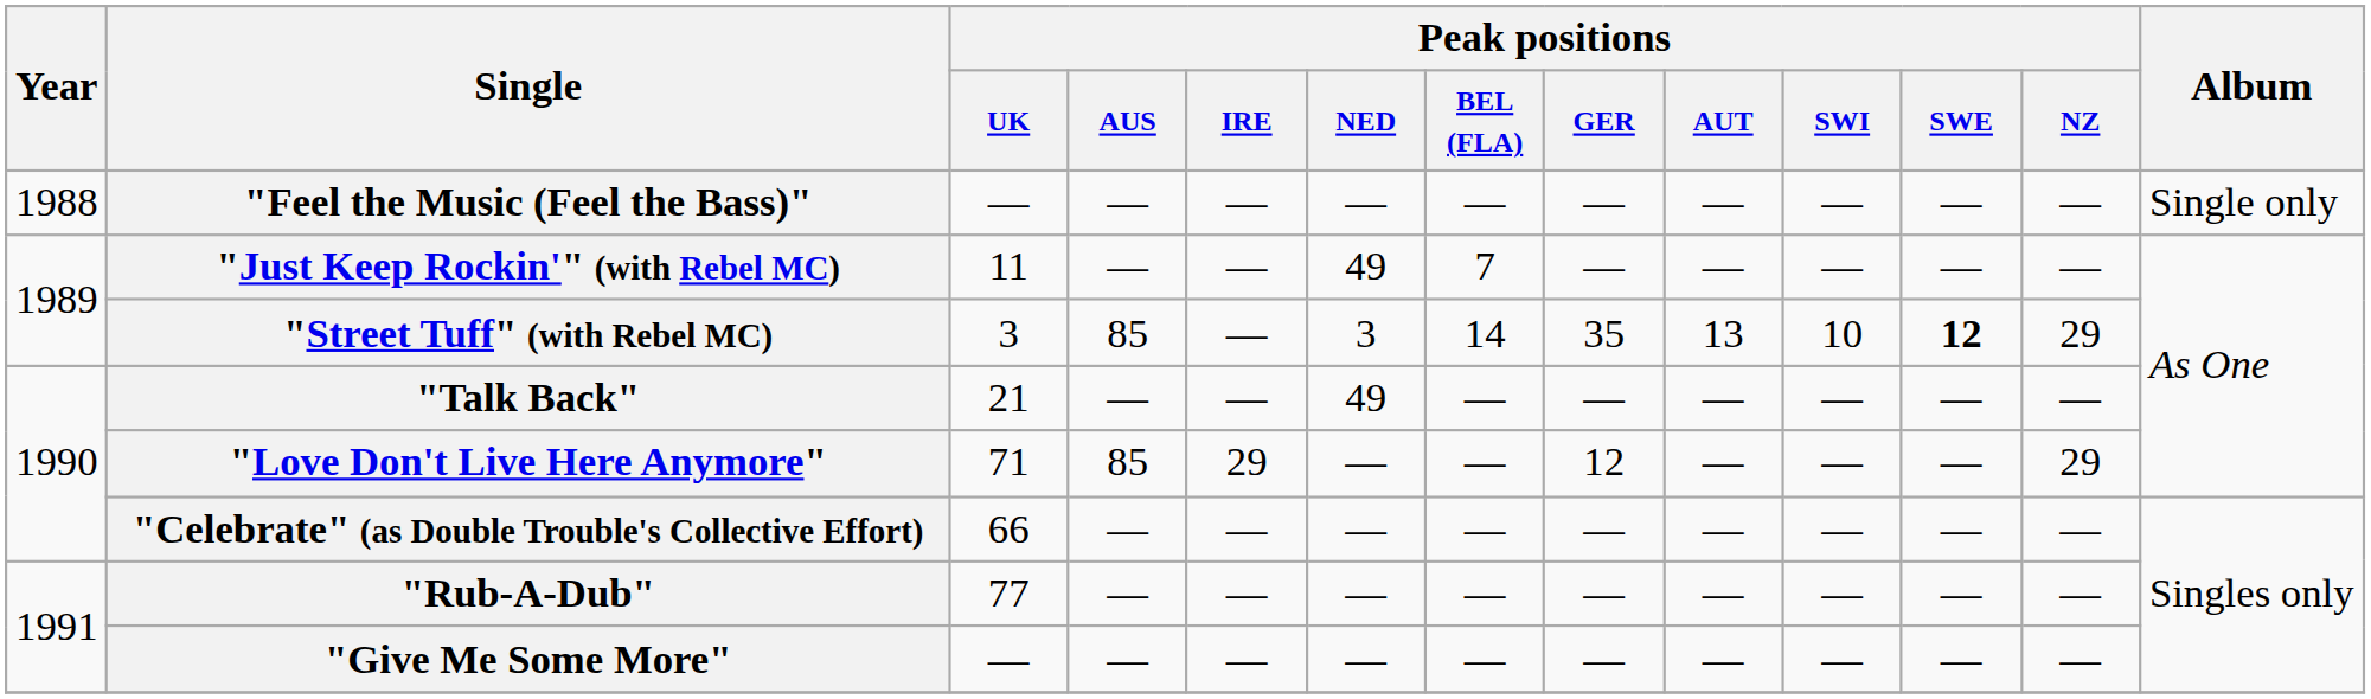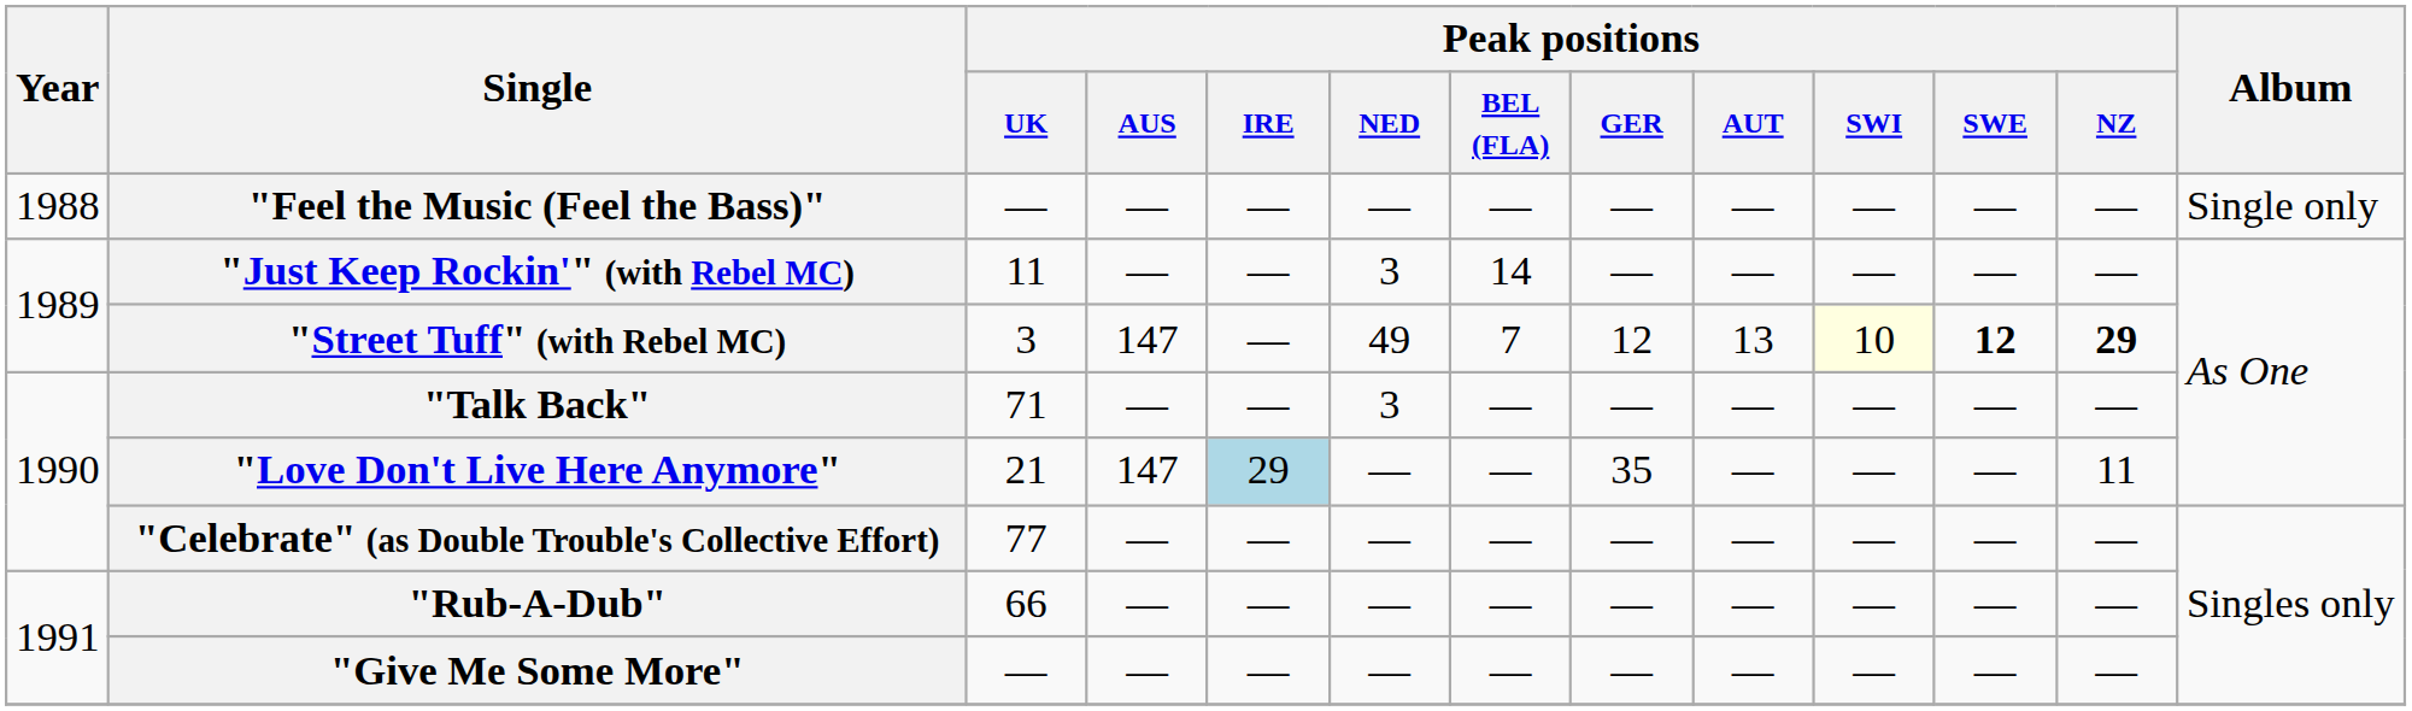"Just Keep Rockin'" (with Rebel MC) | Peak positions / NED: 49 -> 3
"Just Keep Rockin'" (with Rebel MC) | Peak positions / BEL (FLA): 7 -> 14
"Street Tuff" (with Rebel MC) | Peak positions / AUS: 85 -> 147
"Street Tuff" (with Rebel MC) | Peak positions / NED: 3 -> 49
"Street Tuff" (with Rebel MC) | Peak positions / BEL (FLA): 14 -> 7
"Street Tuff" (with Rebel MC) | Peak positions / GER: 35 -> 12
"Street Tuff" (with Rebel MC) | Peak positions / SWI: no background -> lightyellow background
"Street Tuff" (with Rebel MC) | Peak positions / NZ: normal -> bold
"Talk Back" | Peak positions / UK: 21 -> 71
"Talk Back" | Peak positions / NED: 49 -> 3
"Love Don't Live Here Anymore" | Peak positions / UK: 71 -> 21
"Love Don't Live Here Anymore" | Peak positions / AUS: 85 -> 147
"Love Don't Live Here Anymore" | Peak positions / IRE: no background -> lightblue background
"Love Don't Live Here Anymore" | Peak positions / GER: 12 -> 35
"Love Don't Live Here Anymore" | Peak positions / NZ: 29 -> 11
"Celebrate" (as Double Trouble's Collective Effort) | Peak positions / UK: 66 -> 77
"Rub-A-Dub" | Peak positions / UK: 77 -> 66
